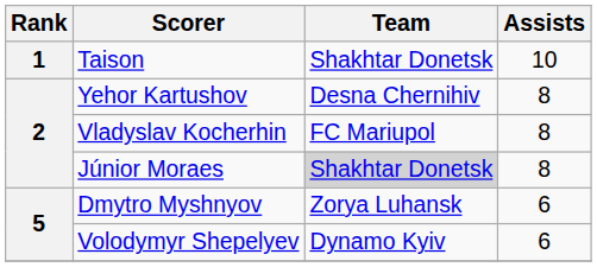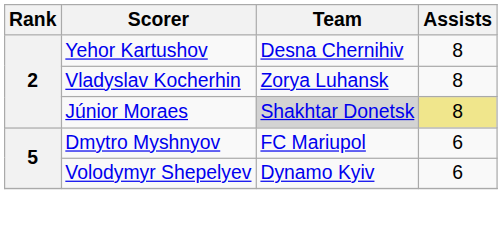- row: 1 | Taison | Shakhtar Donetsk | 10
Vladyslav Kocherhin | Team: FC Mariupol -> Zorya Luhansk
Júnior Moraes | Assists: no background -> khaki background
Dmytro Myshnyov | Team: Zorya Luhansk -> FC Mariupol
